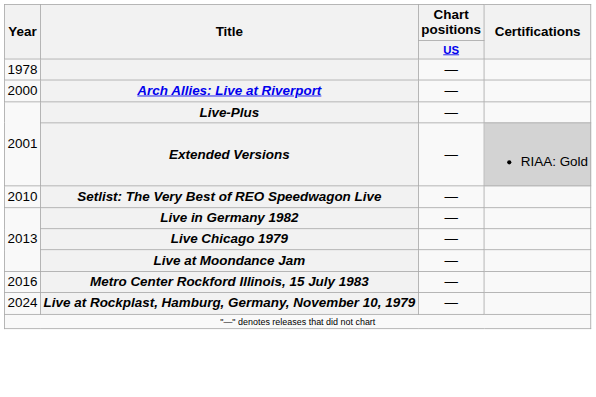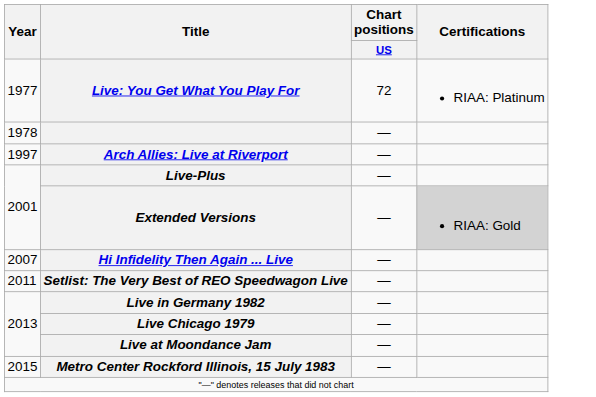+ row: 1977 | Live: You Get What You Play For | 72 | RIAA: Platinum
Arch Allies: Live at Riverport | Year: 2000 -> 1997
+ row: 2007 | Hi Infidelity Then Again ... Live | —
Setlist: The Very Best of REO Speedwagon Live | Year: 2010 -> 2011
Metro Center Rockford Illinois, 15 July 1983 | Year: 2016 -> 2015
- row: 2024 | Live at Rockplast, Hamburg, Germany, November 10, 1979 | —
